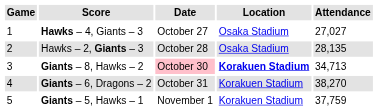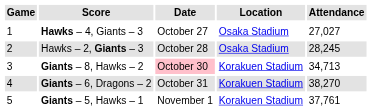Hawks – 2, Giants – 3 | Attendance: 28,135 -> 28,245
Giants – 8, Hawks – 2 | Location: bold -> normal
Giants – 5, Hawks – 1 | Attendance: 37,759 -> 37,761
